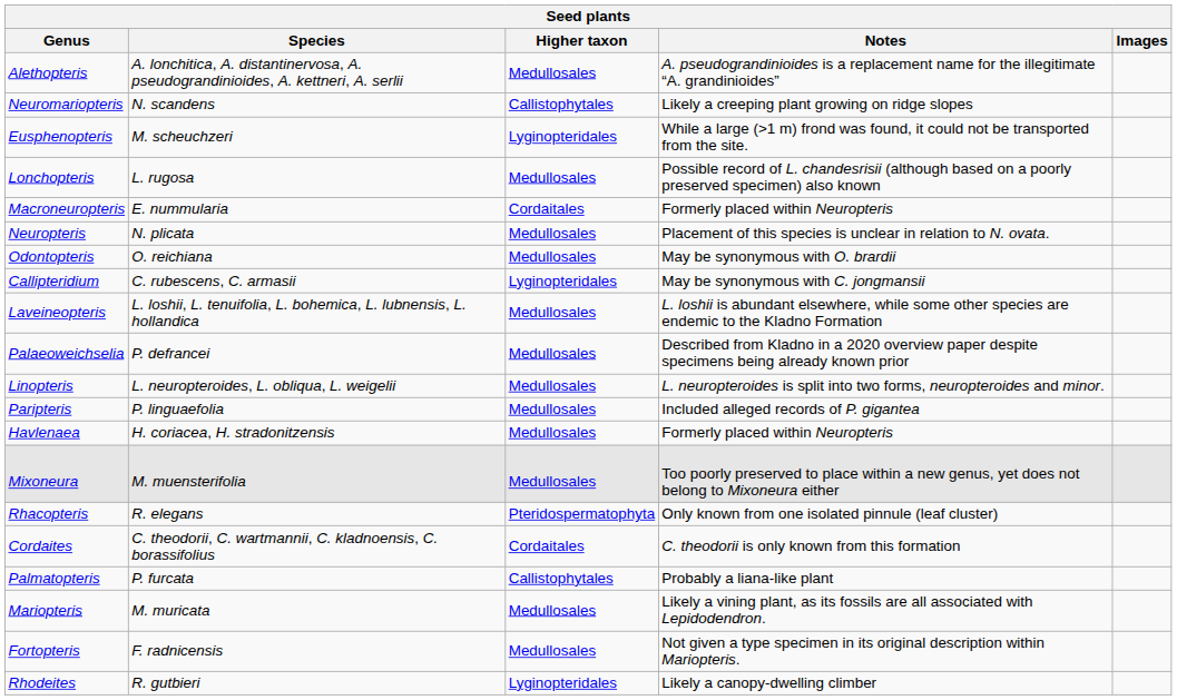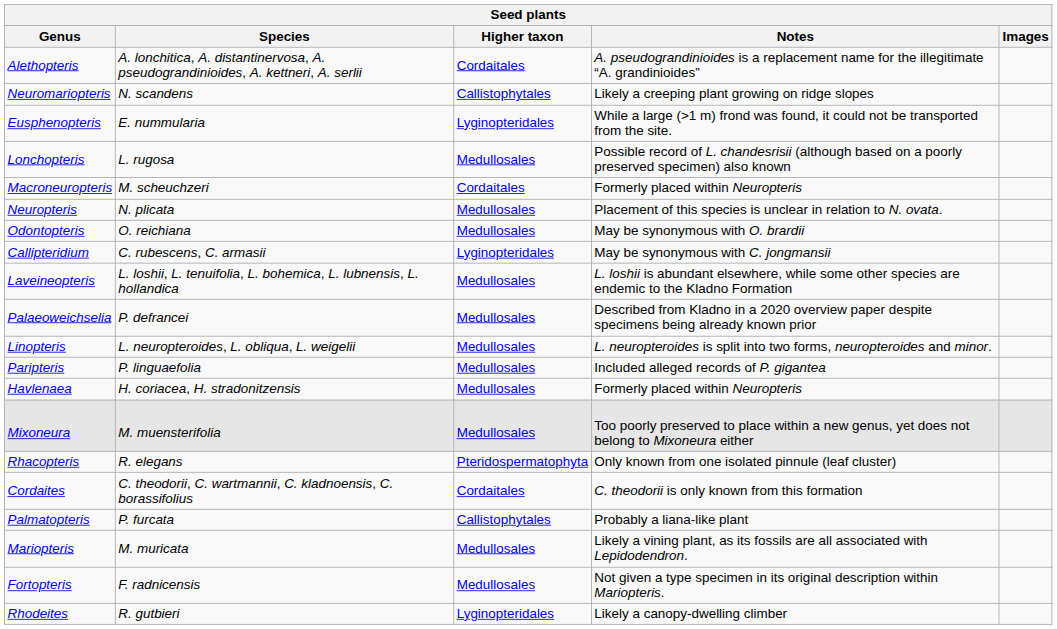Alethopteris | Higher taxon: Medullosales -> Cordaitales
Eusphenopteris | Species: M. scheuchzeri -> E. nummularia
Macroneuropteris | Species: E. nummularia -> M. scheuchzeri
